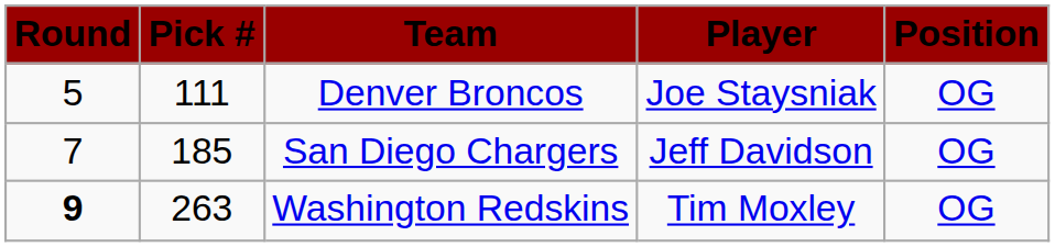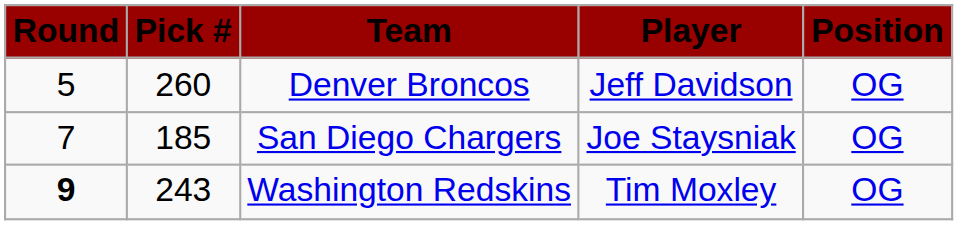Denver Broncos | Pick #: 111 -> 260
Denver Broncos | Player: Joe Staysniak -> Jeff Davidson
San Diego Chargers | Player: Jeff Davidson -> Joe Staysniak
Washington Redskins | Pick #: 263 -> 243
